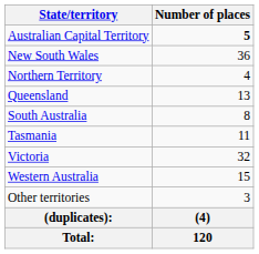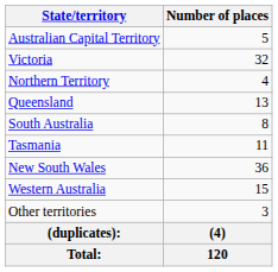Australian Capital Territory | Number of places: bold -> normal
rows swapped: New South Wales <-> Victoria
